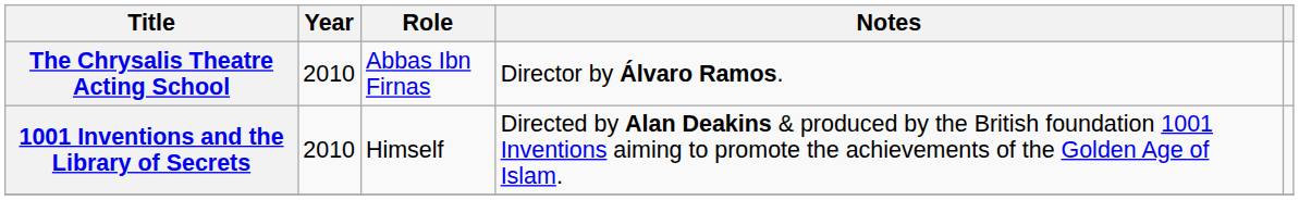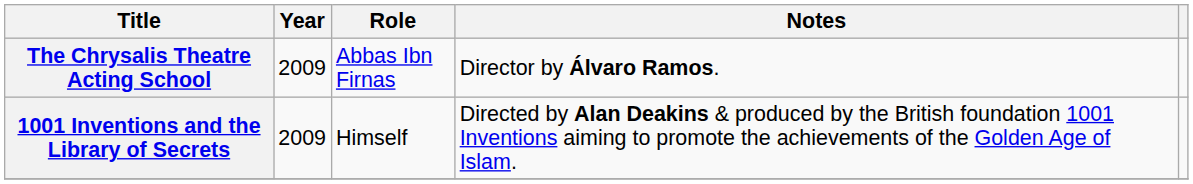The Chrysalis Theatre Acting School | Year: 2010 -> 2009
1001 Inventions and the Library of Secrets | Year: 2010 -> 2009
